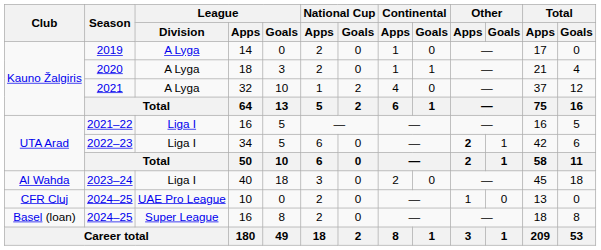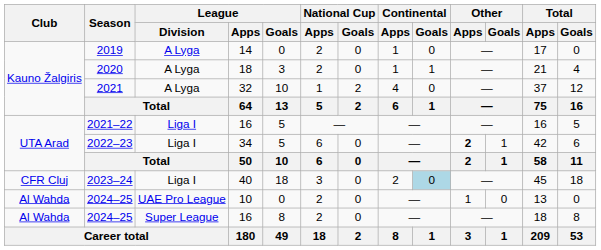2023–24 | Club: Al Wahda -> CFR Cluj
2023–24 | Continental / Goals: no background -> lightblue background
2024–25 / 10 | Club: CFR Cluj -> Al Wahda
2024–25 / 16 | Club: Basel (loan) -> Al Wahda
